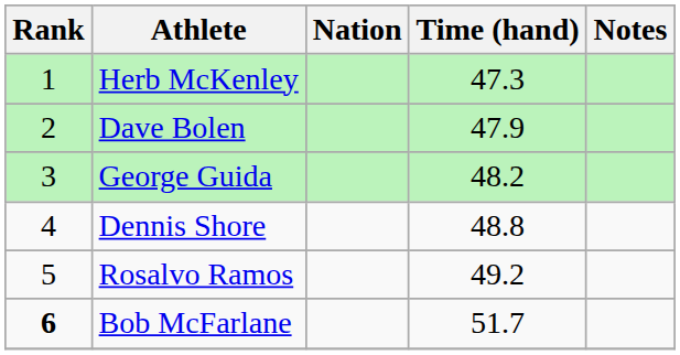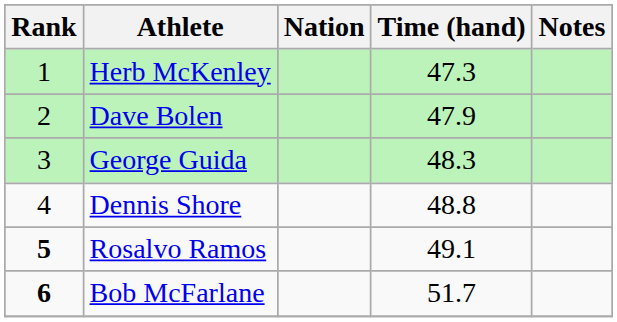George Guida | Time (hand): 48.2 -> 48.3
Rosalvo Ramos | Rank: normal -> bold
Rosalvo Ramos | Time (hand): 49.2 -> 49.1
